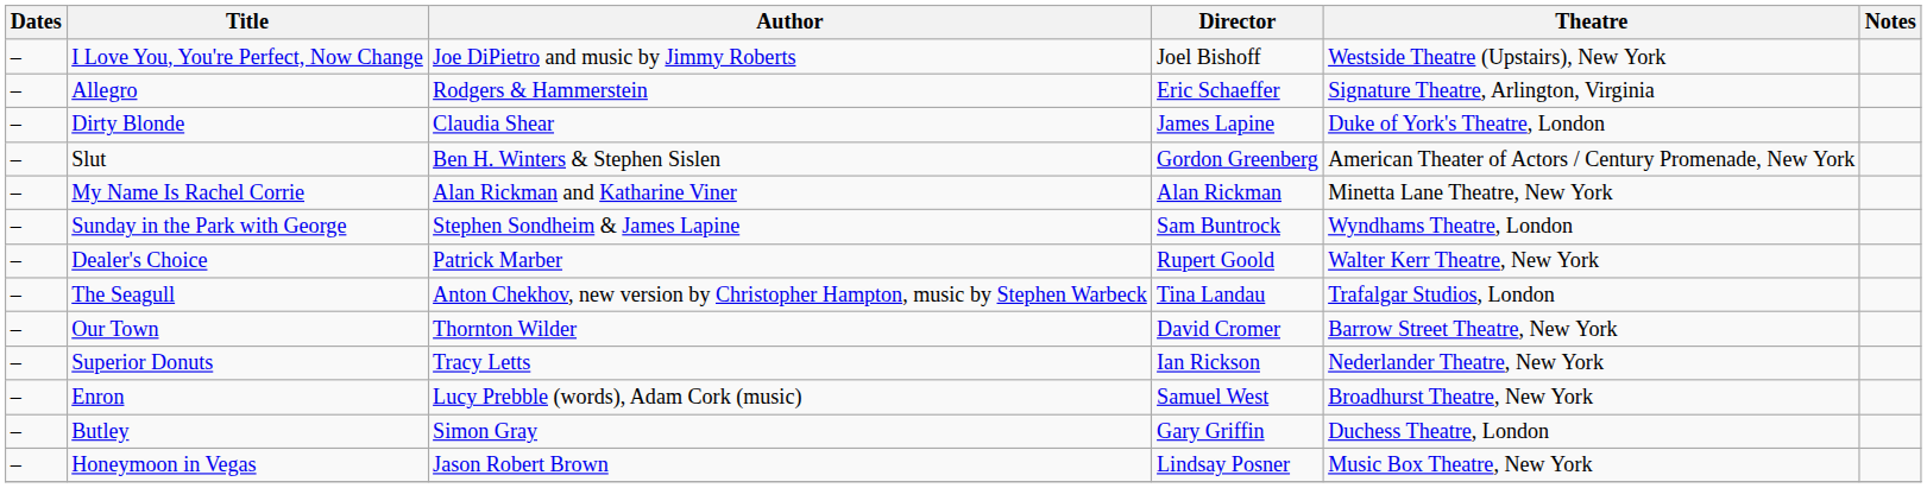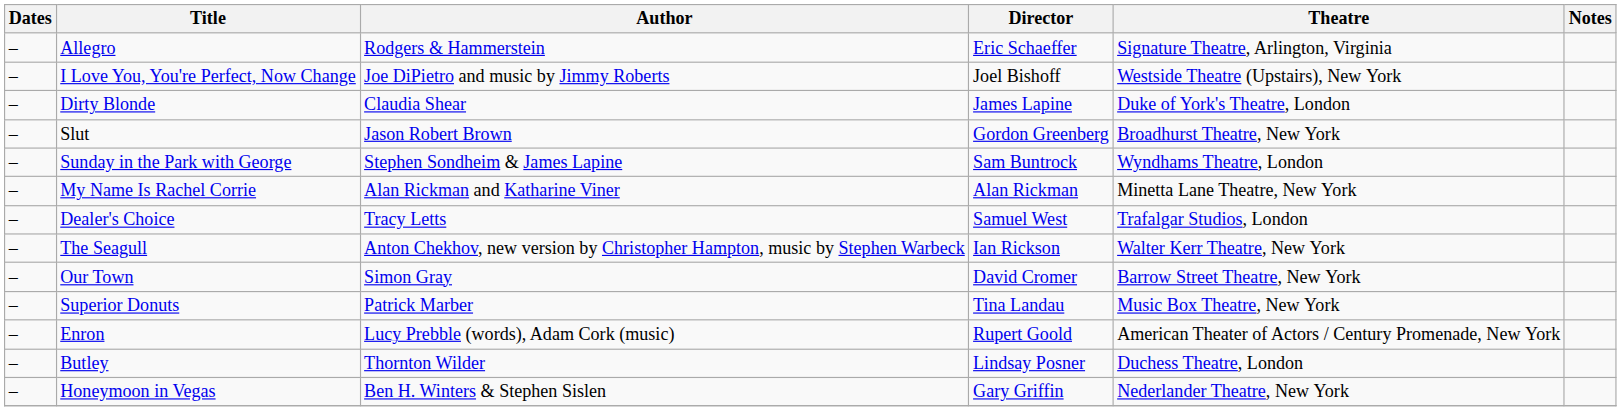rows swapped: I Love You, You're Perfect, Now Change <-> Allegro
Slut | Author: Ben H. Winters & Stephen Sislen -> Jason Robert Brown
Slut | Theatre: American Theater of Actors / Century Promenade, New York -> Broadhurst Theatre, New York
rows swapped: Sunday in the Park with George <-> My Name Is Rachel Corrie
Dealer's Choice | Author: Patrick Marber -> Tracy Letts
Dealer's Choice | Director: Rupert Goold -> Samuel West
Dealer's Choice | Theatre: Walter Kerr Theatre, New York -> Trafalgar Studios, London
The Seagull | Director: Tina Landau -> Ian Rickson
The Seagull | Theatre: Trafalgar Studios, London -> Walter Kerr Theatre, New York
Our Town | Author: Thornton Wilder -> Simon Gray
Superior Donuts | Author: Tracy Letts -> Patrick Marber
Superior Donuts | Director: Ian Rickson -> Tina Landau
Superior Donuts | Theatre: Nederlander Theatre, New York -> Music Box Theatre, New York
Enron | Director: Samuel West -> Rupert Goold
Enron | Theatre: Broadhurst Theatre, New York -> American Theater of Actors / Century Promenade, New York
Butley | Author: Simon Gray -> Thornton Wilder
Butley | Director: Gary Griffin -> Lindsay Posner
Honeymoon in Vegas | Author: Jason Robert Brown -> Ben H. Winters & Stephen Sislen
Honeymoon in Vegas | Director: Lindsay Posner -> Gary Griffin
Honeymoon in Vegas | Theatre: Music Box Theatre, New York -> Nederlander Theatre, New York
